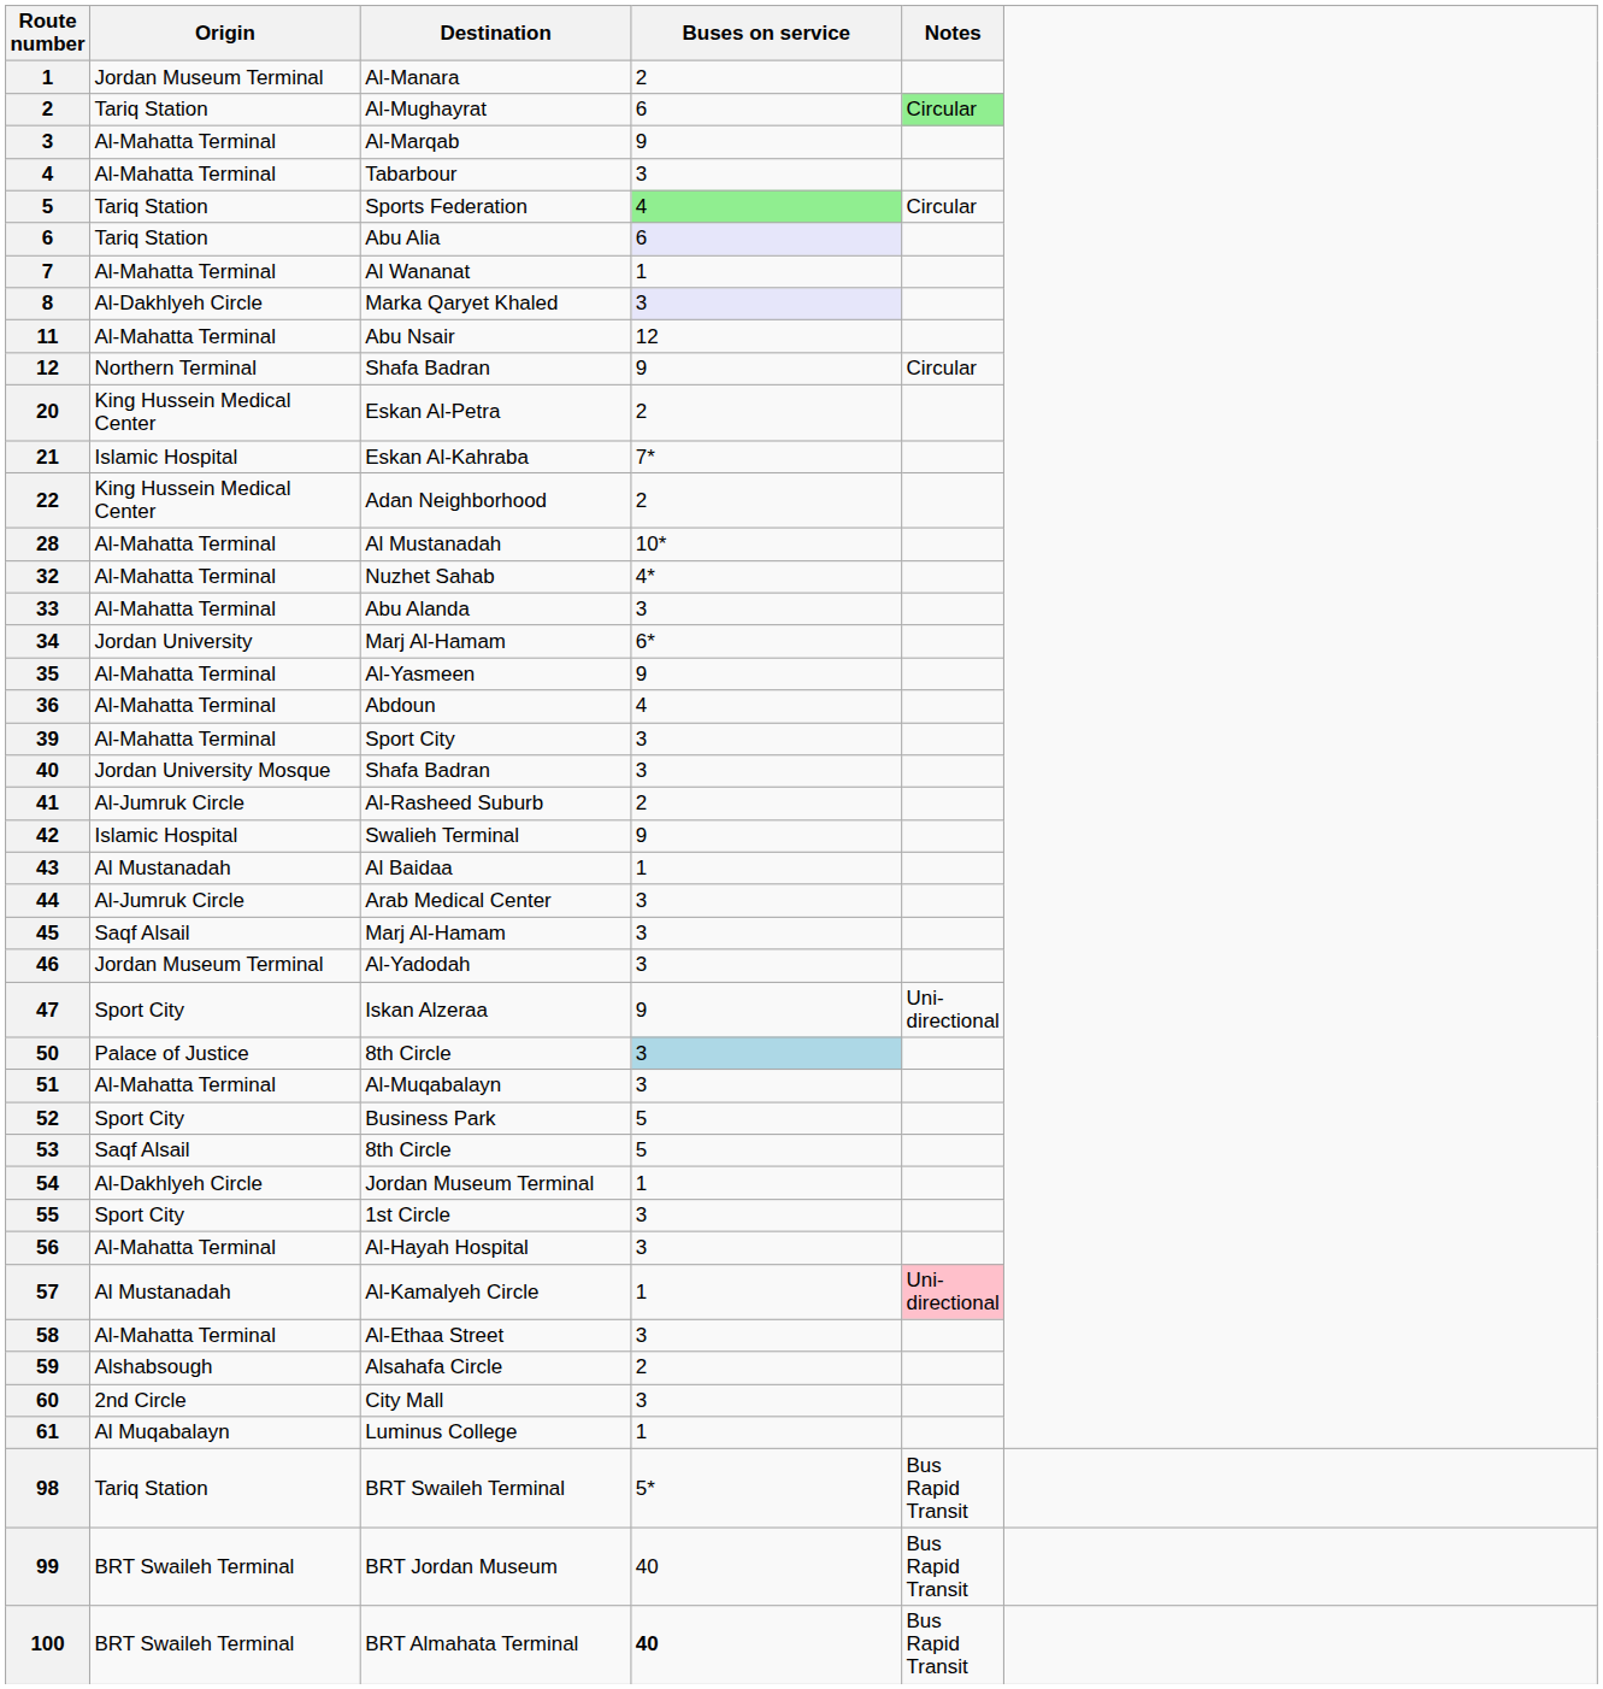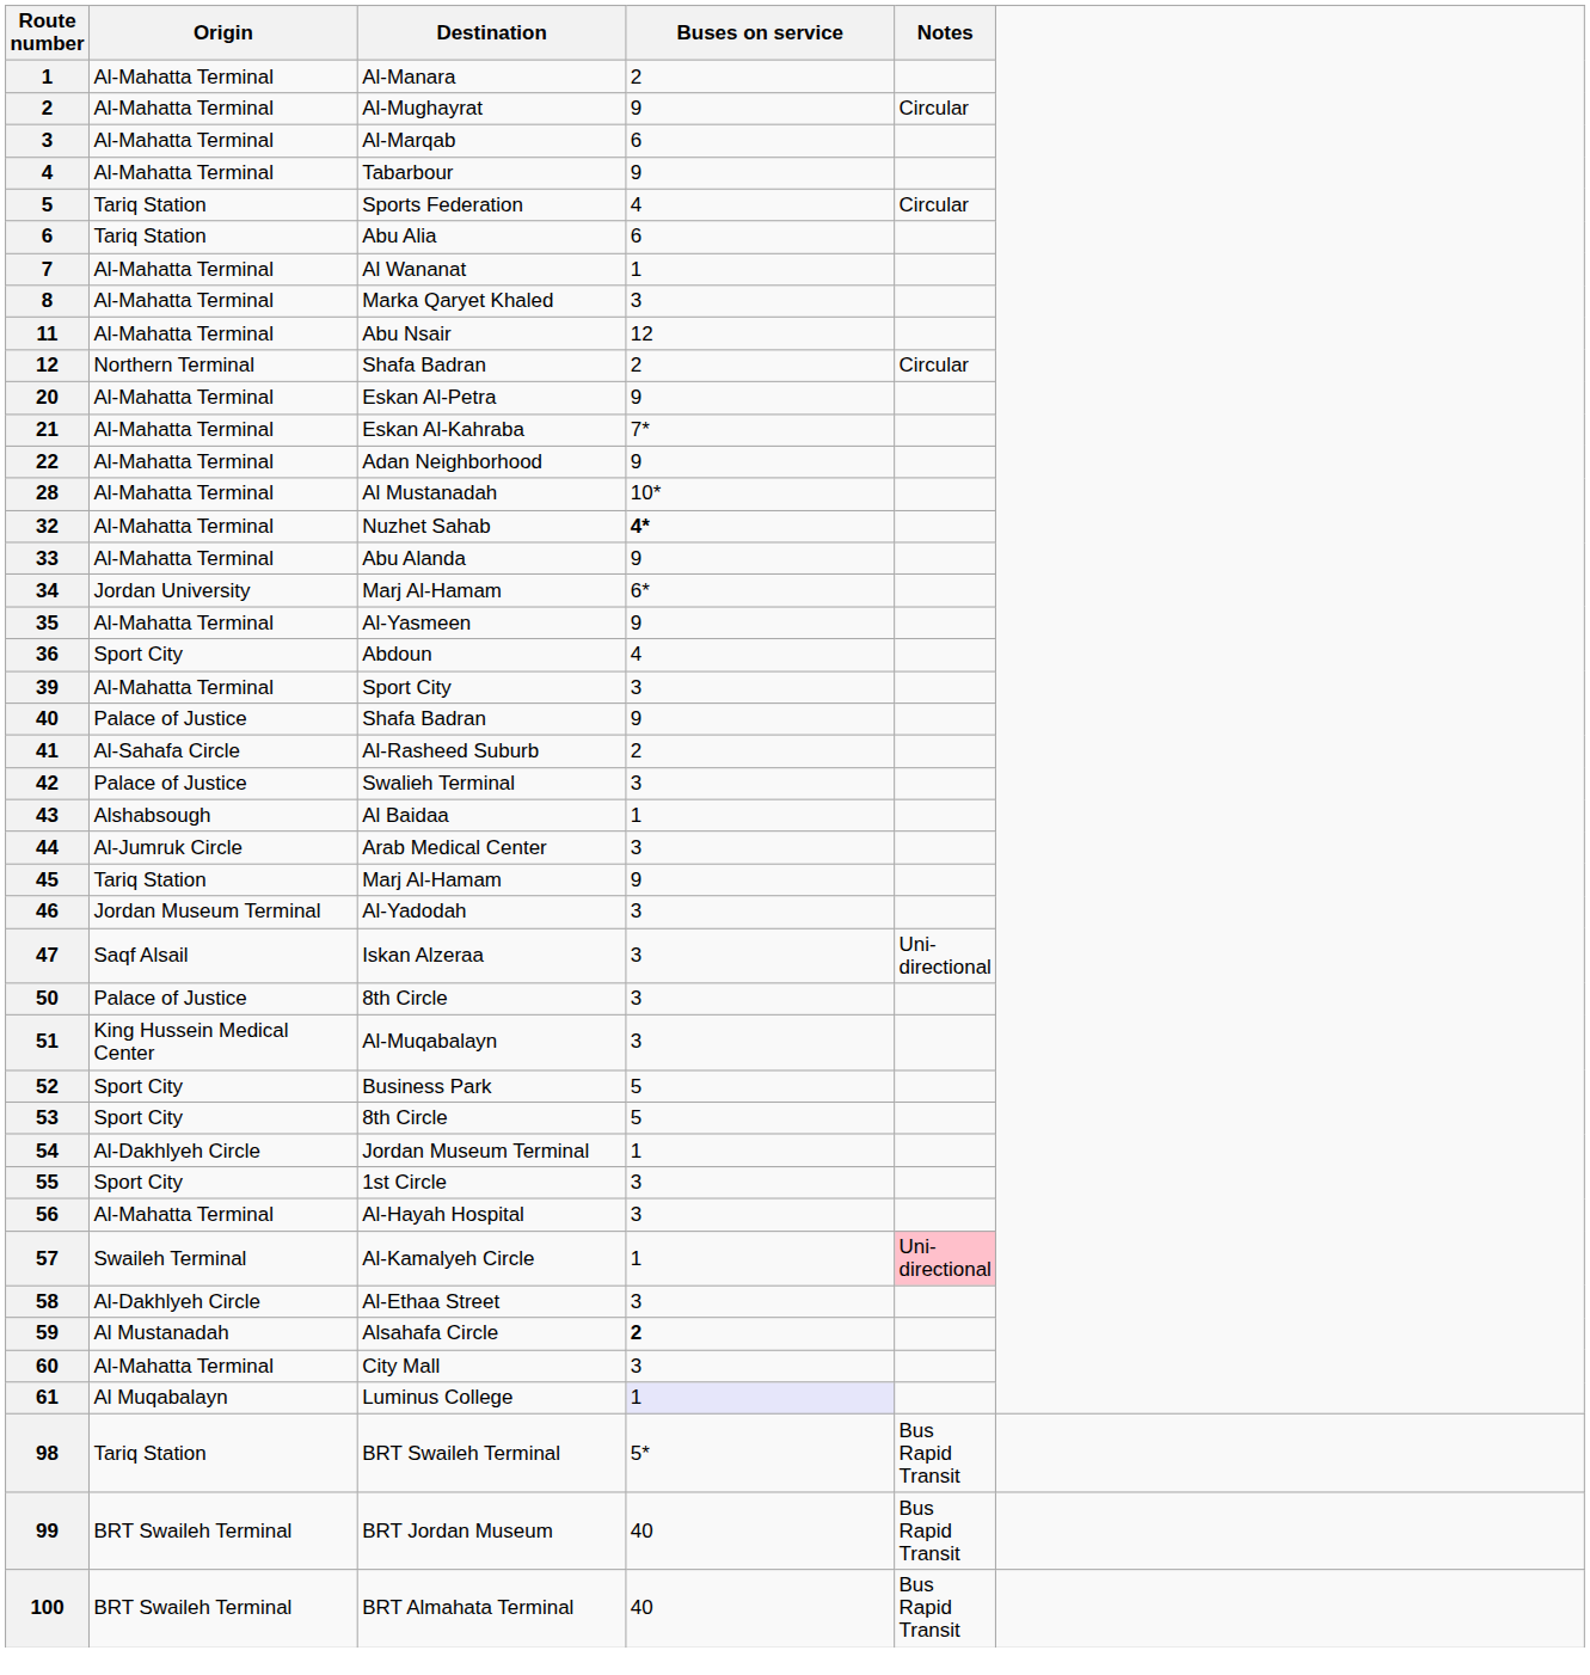Al-Manara | Origin: Jordan Museum Terminal -> Al-Mahatta Terminal
Al-Mughayrat | Origin: Tariq Station -> Al-Mahatta Terminal
Al-Mughayrat | Buses on service: 6 -> 9
Al-Mughayrat | Notes: lightgreen background -> no background
Al-Marqab | Buses on service: 9 -> 6
Tabarbour | Buses on service: 3 -> 9
Sports Federation | Buses on service: lightgreen background -> no background
Abu Alia | Buses on service: lavender background -> no background
Marka Qaryet Khaled | Origin: Al-Dakhlyeh Circle -> Al-Mahatta Terminal
Marka Qaryet Khaled | Buses on service: lavender background -> no background
12 / Shafa Badran | Buses on service: 9 -> 2
Eskan Al-Petra | Origin: King Hussein Medical Center -> Al-Mahatta Terminal
Eskan Al-Petra | Buses on service: 2 -> 9
Eskan Al-Kahraba | Origin: Islamic Hospital -> Al-Mahatta Terminal
Adan Neighborhood | Origin: King Hussein Medical Center -> Al-Mahatta Terminal
Adan Neighborhood | Buses on service: 2 -> 9
Nuzhet Sahab | Buses on service: normal -> bold
Abu Alanda | Buses on service: 3 -> 9
Abdoun | Origin: Al-Mahatta Terminal -> Sport City
40 / Shafa Badran | Origin: Jordan University Mosque -> Palace of Justice
40 / Shafa Badran | Buses on service: 3 -> 9
Al-Rasheed Suburb | Origin: Al-Jumruk Circle -> Al-Sahafa Circle
Swalieh Terminal | Origin: Islamic Hospital -> Palace of Justice
Swalieh Terminal | Buses on service: 9 -> 3
Al Baidaa | Origin: Al Mustanadah -> Alshabsough
45 / Marj Al-Hamam | Origin: Saqf Alsail -> Tariq Station
45 / Marj Al-Hamam | Buses on service: 3 -> 9
Iskan Alzeraa | Origin: Sport City -> Saqf Alsail
Iskan Alzeraa | Buses on service: 9 -> 3
50 / 8th Circle | Buses on service: lightblue background -> no background
Al-Muqabalayn | Origin: Al-Mahatta Terminal -> King Hussein Medical Center
53 / 8th Circle | Origin: Saqf Alsail -> Sport City
Al-Kamalyeh Circle | Origin: Al Mustanadah -> Swaileh Terminal
Al-Ethaa Street | Origin: Al-Mahatta Terminal -> Al-Dakhlyeh Circle
Alsahafa Circle | Origin: Alshabsough -> Al Mustanadah
Alsahafa Circle | Buses on service: normal -> bold
City Mall | Origin: 2nd Circle -> Al-Mahatta Terminal
Luminus College | Buses on service: no background -> lavender background
BRT Almahata Terminal | Buses on service: bold -> normal
